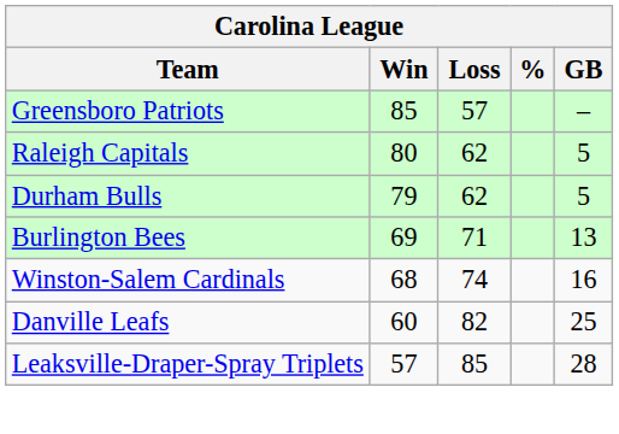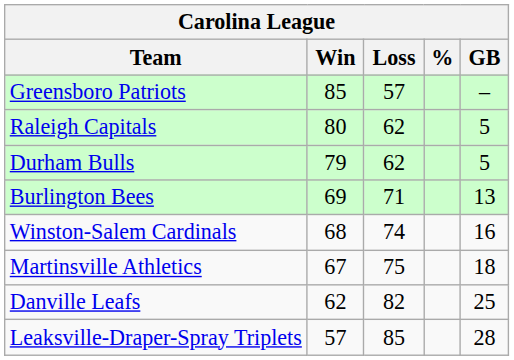+ row: Martinsville Athletics | 67 | 75 | 18
Danville Leafs | Win: 60 -> 62
